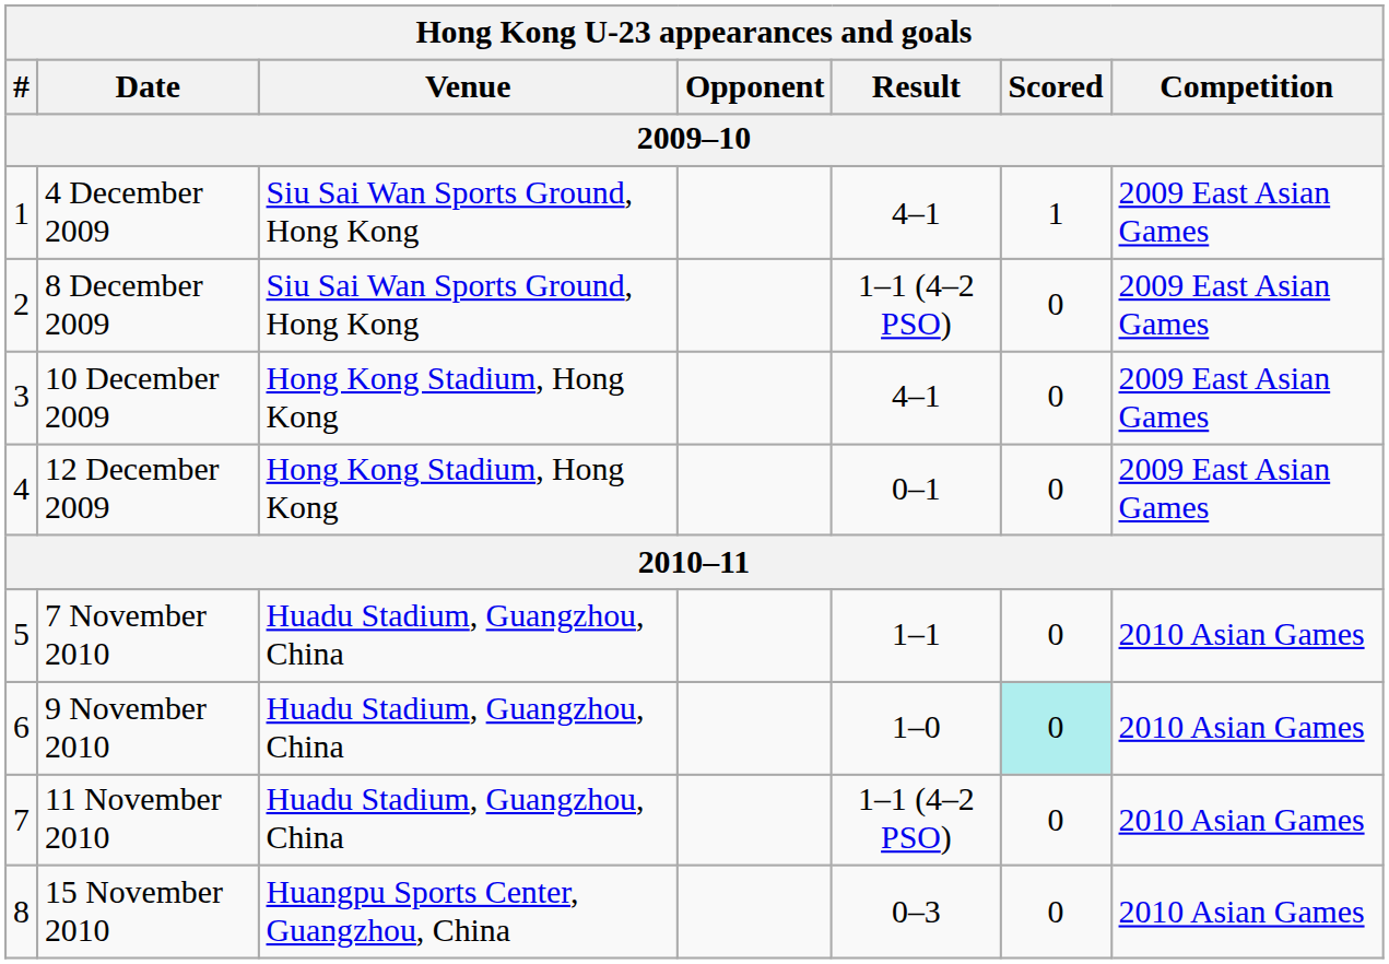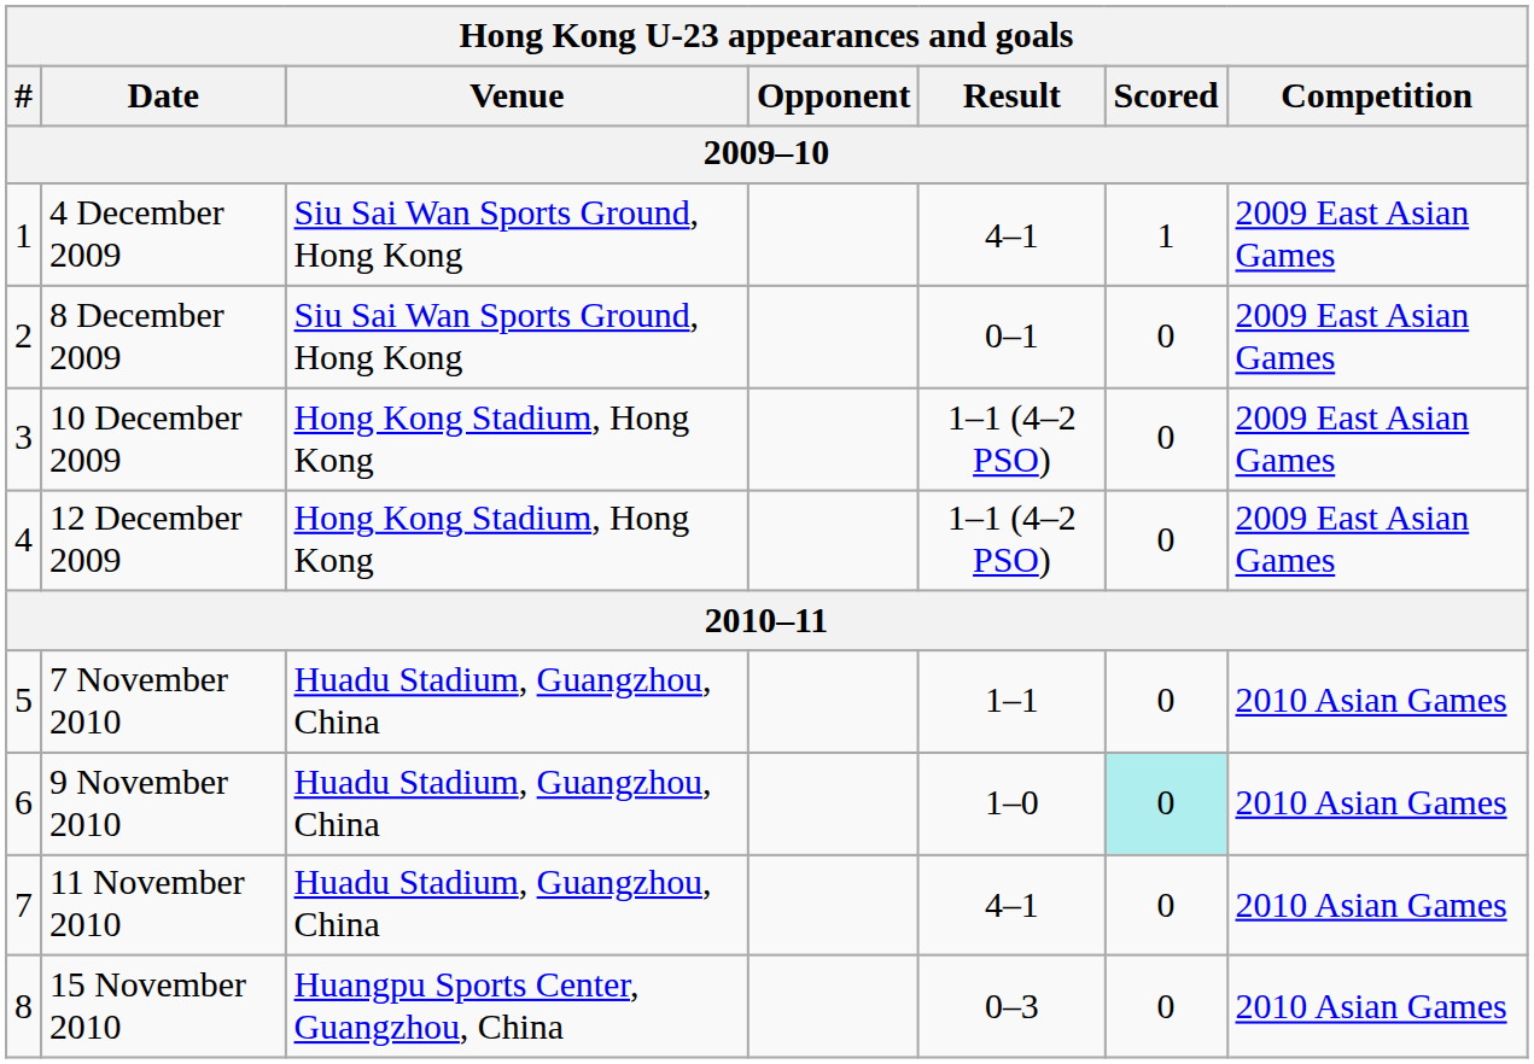8 December 2009 | Result: 1–1 (4–2 PSO) -> 0–1
10 December 2009 | Result: 4–1 -> 1–1 (4–2 PSO)
12 December 2009 | Result: 0–1 -> 1–1 (4–2 PSO)
11 November 2010 | Result: 1–1 (4–2 PSO) -> 4–1
